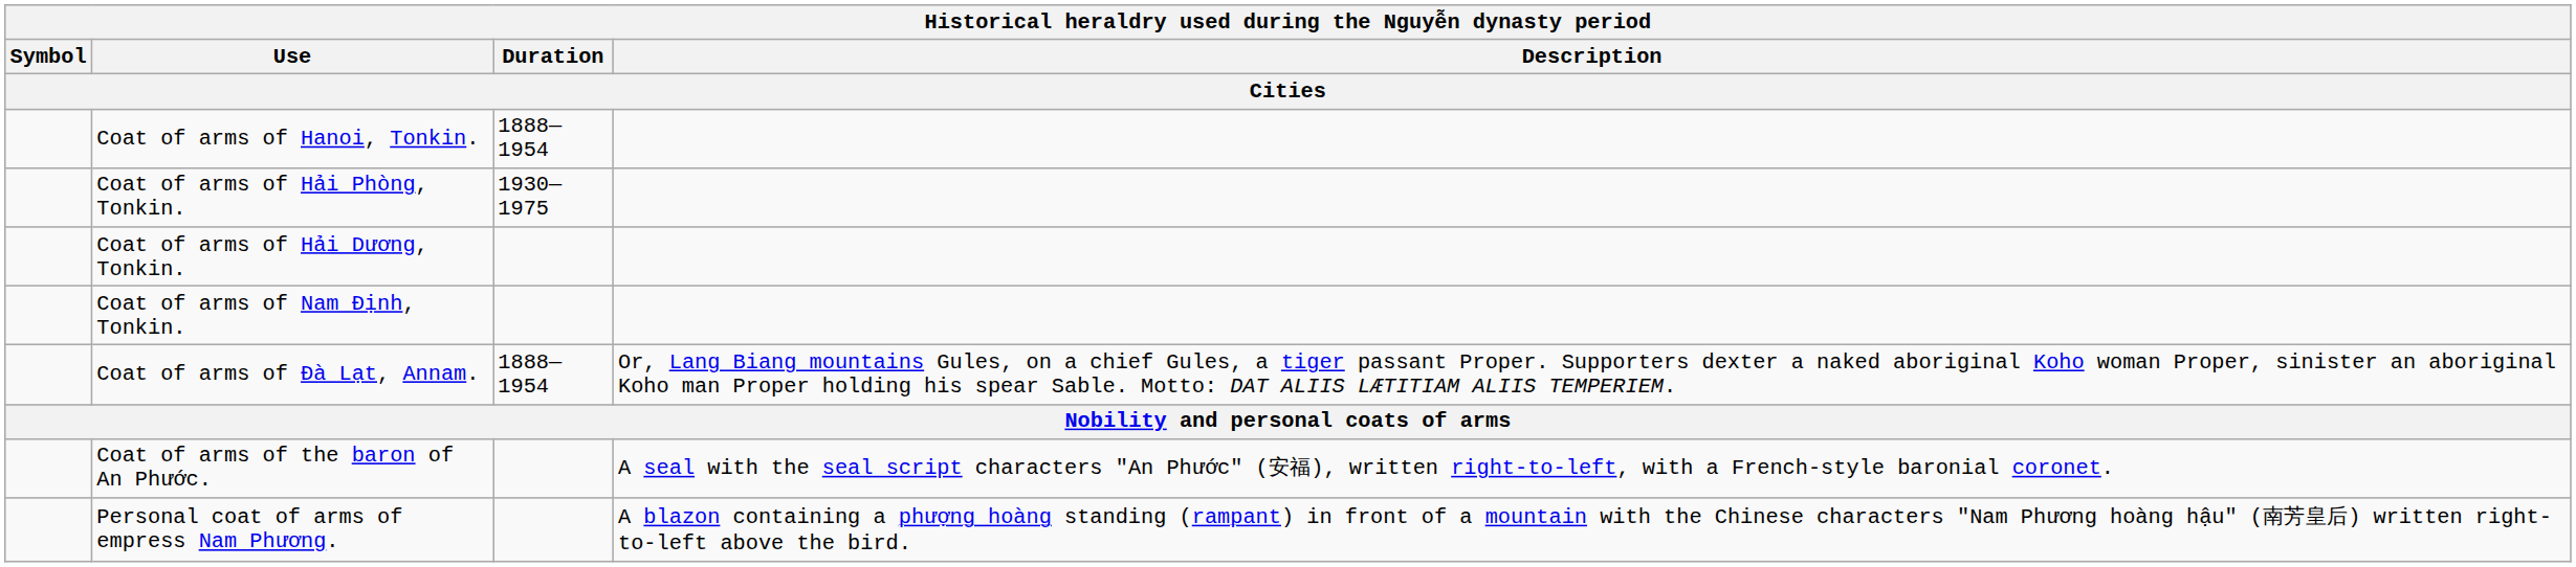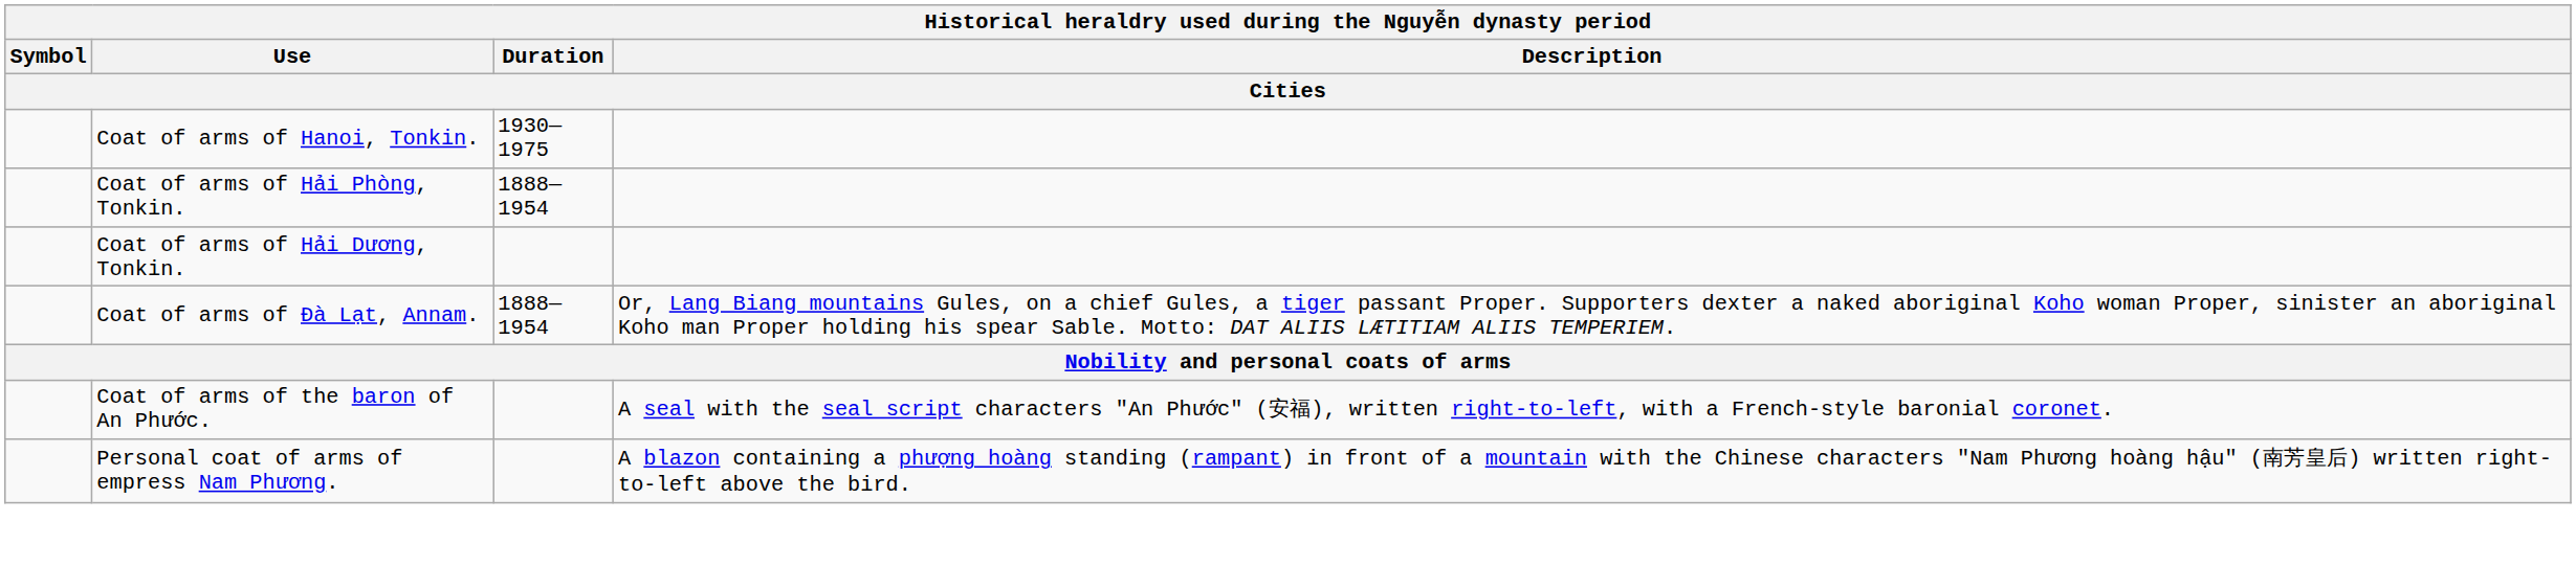Coat of arms of Hanoi, Tonkin. | Duration: 1888—1954 -> 1930—1975
Coat of arms of Hải Phòng, Tonkin. | Duration: 1930—1975 -> 1888—1954
- row: Coat of arms of Nam Định, Tonkin.
